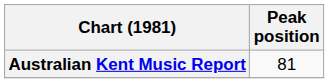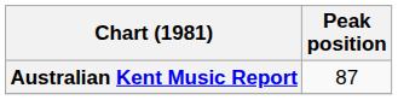Australian Kent Music Report | Peak position: 81 -> 87
